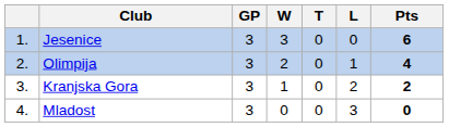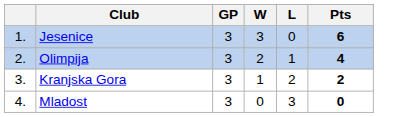- column: T | 0 | 0 | 0 | 0
